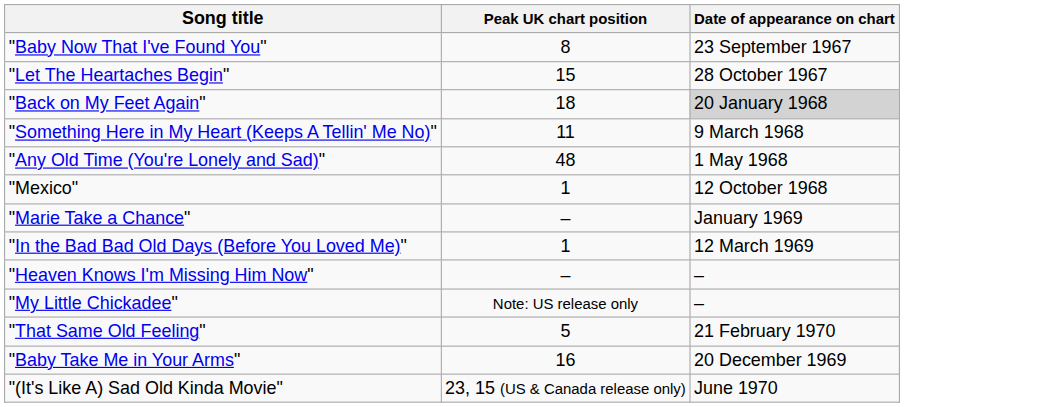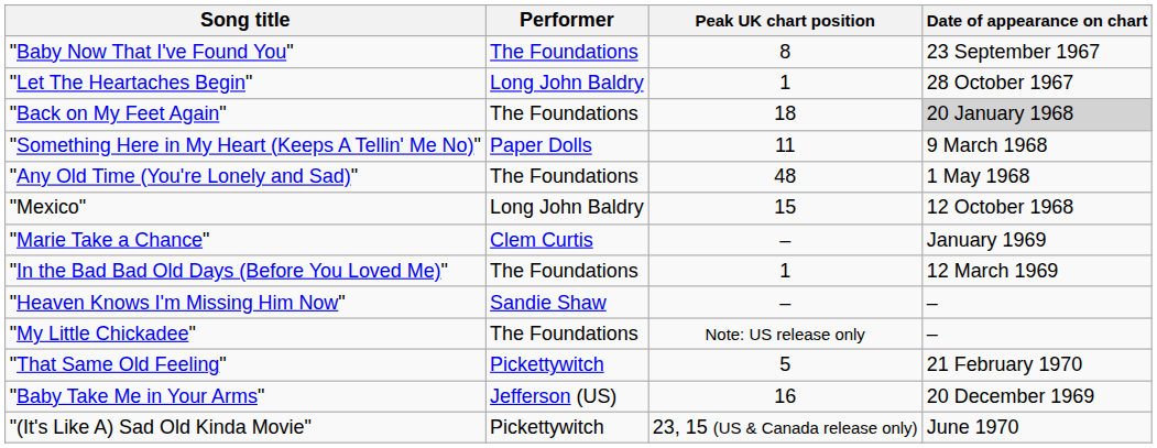+ column: Performer | The Foundations | Long John Baldry | The Foundations | Paper Dolls | The Foundations | Long John Baldry | Clem Curtis | The Foundations | Sandie Shaw | The Foundations | Pickettywitch | Jefferson (US) | Pickettywitch
"Let The Heartaches Begin" | Peak UK chart position: 15 -> 1
"Mexico" | Peak UK chart position: 1 -> 15
